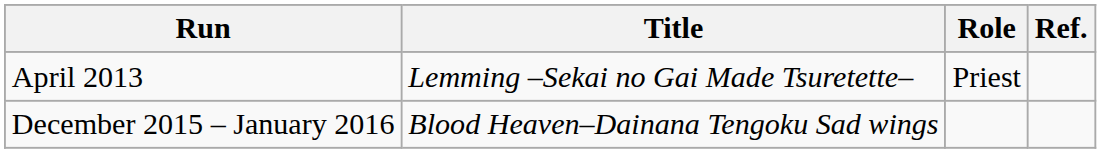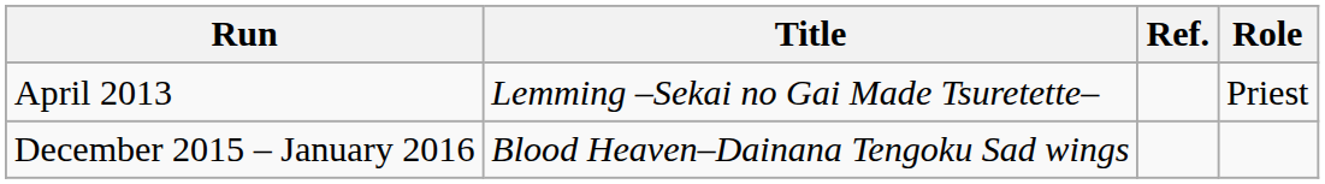columns swapped: Role <-> Ref.
